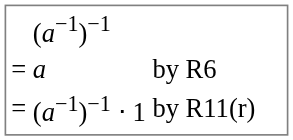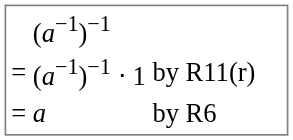rows swapped: by R11(r) <-> by R6
